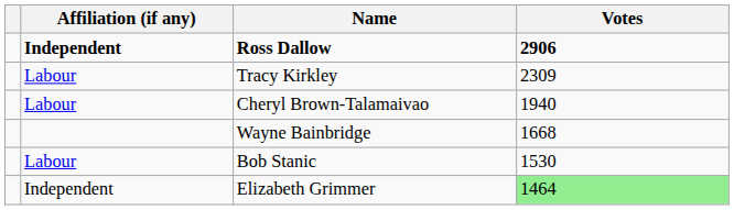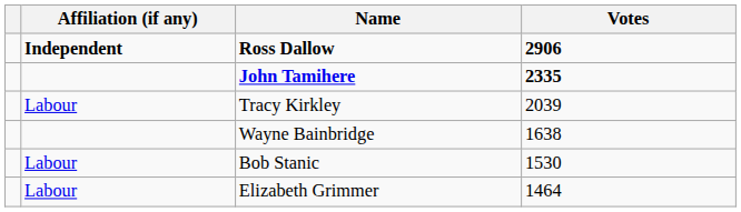+ row: John Tamihere | 2335
Tracy Kirkley | Votes: 2309 -> 2039
- row: Labour | Cheryl Brown-Talamaivao | 1940
Wayne Bainbridge | Votes: 1668 -> 1638
Elizabeth Grimmer | Affiliation (if any): Independent -> Labour
Elizabeth Grimmer | Votes: lightgreen background -> no background
